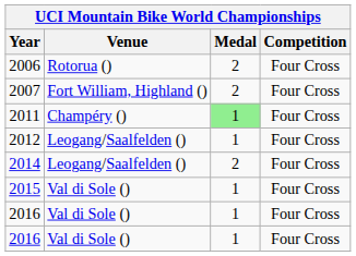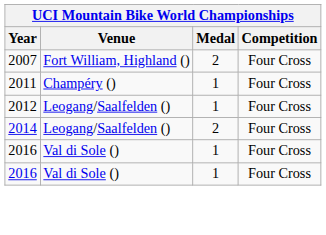- row: 2006 | Rotorua () | 2 | Four Cross
2011 | Medal: lightgreen background -> no background
- row: 2015 | Val di Sole () | 1 | Four Cross
